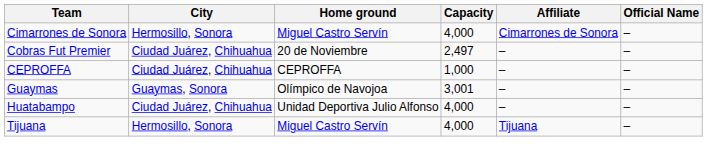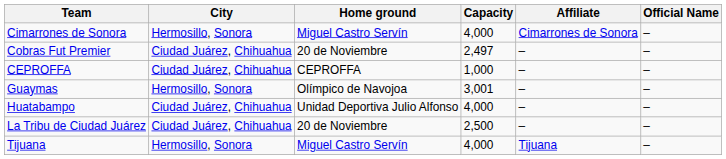Guaymas | City: Guaymas, Sonora -> Hermosillo, Sonora
+ row: La Tribu de Ciudad Juárez | Ciudad Juárez, Chihuahua | 20 de Noviembre | 2,500 | – | –
